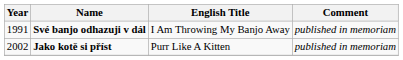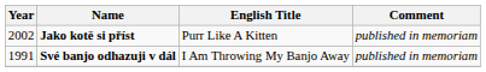rows swapped: Své banjo odhazuji v dál <-> Jako kotě si příst
